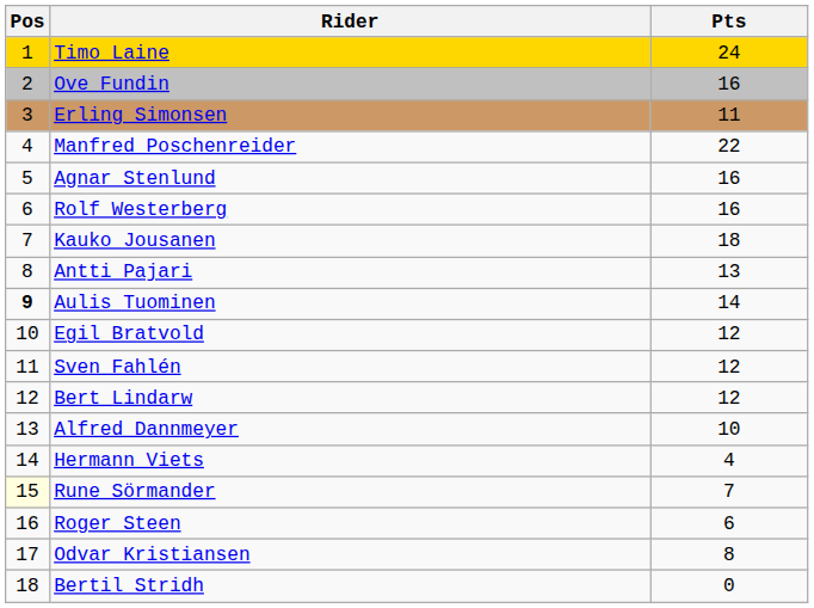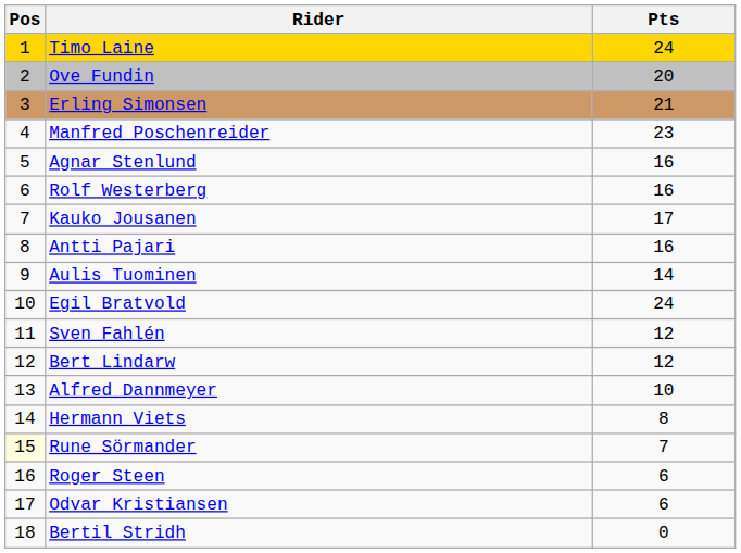Ove Fundin | Pts: 16 -> 20
Erling Simonsen | Pts: 11 -> 21
Manfred Poschenreider | Pts: 22 -> 23
Kauko Jousanen | Pts: 18 -> 17
Antti Pajari | Pts: 13 -> 16
Aulis Tuominen | Pos: bold -> normal
Egil Bratvold | Pts: 12 -> 24
Hermann Viets | Pts: 4 -> 8
Odvar Kristiansen | Pts: 8 -> 6
